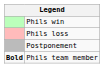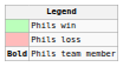- row: Postponement
